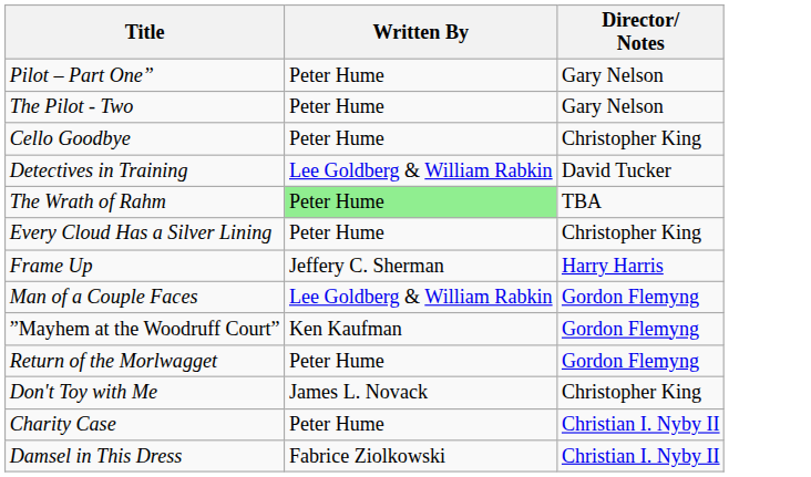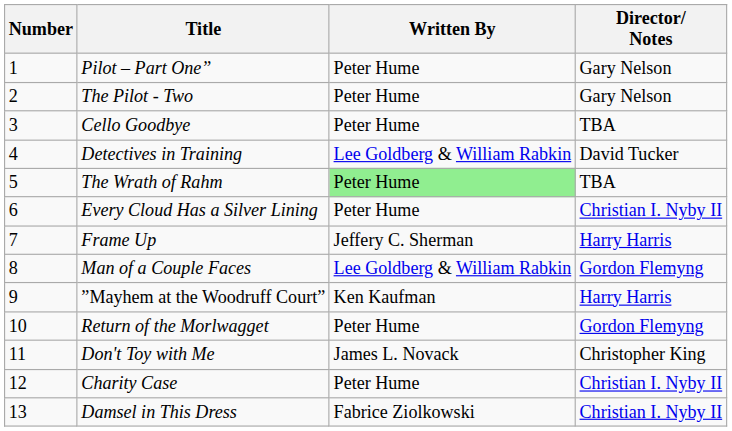+ column: Number | 1 | 2 | 3 | 4 | 5 | 6 | 7 | 8 | 9 | 10 | 11 | 12 | 13
Cello Goodbye | Director/ Notes: Christopher King -> TBA
Every Cloud Has a Silver Lining | Director/ Notes: Christopher King -> Christian I. Nyby II
”Mayhem at the Woodruff Court” | Director/ Notes: Gordon Flemyng -> Harry Harris
